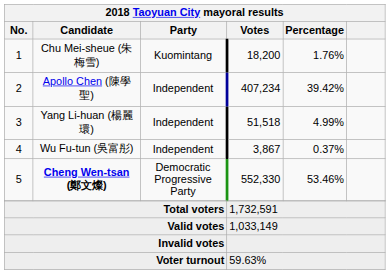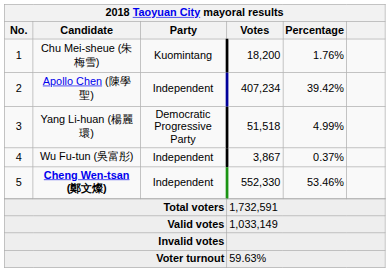Yang Li-huan (楊麗環) | Party: Independent -> Democratic Progressive Party
Cheng Wen-tsan (鄭文燦) | Party: Democratic Progressive Party -> Independent
